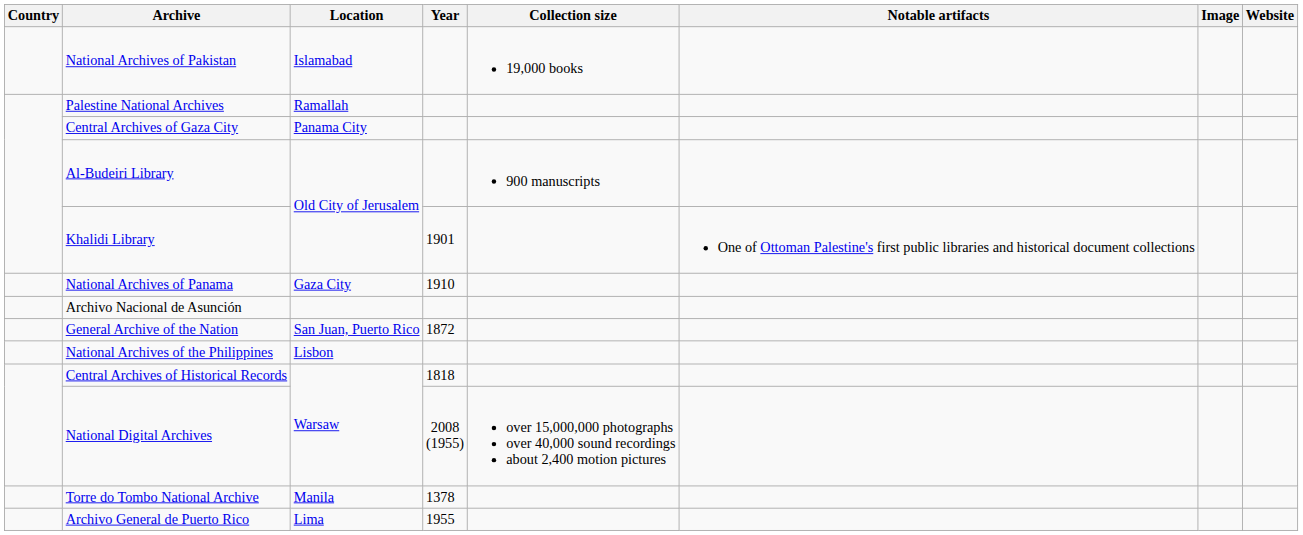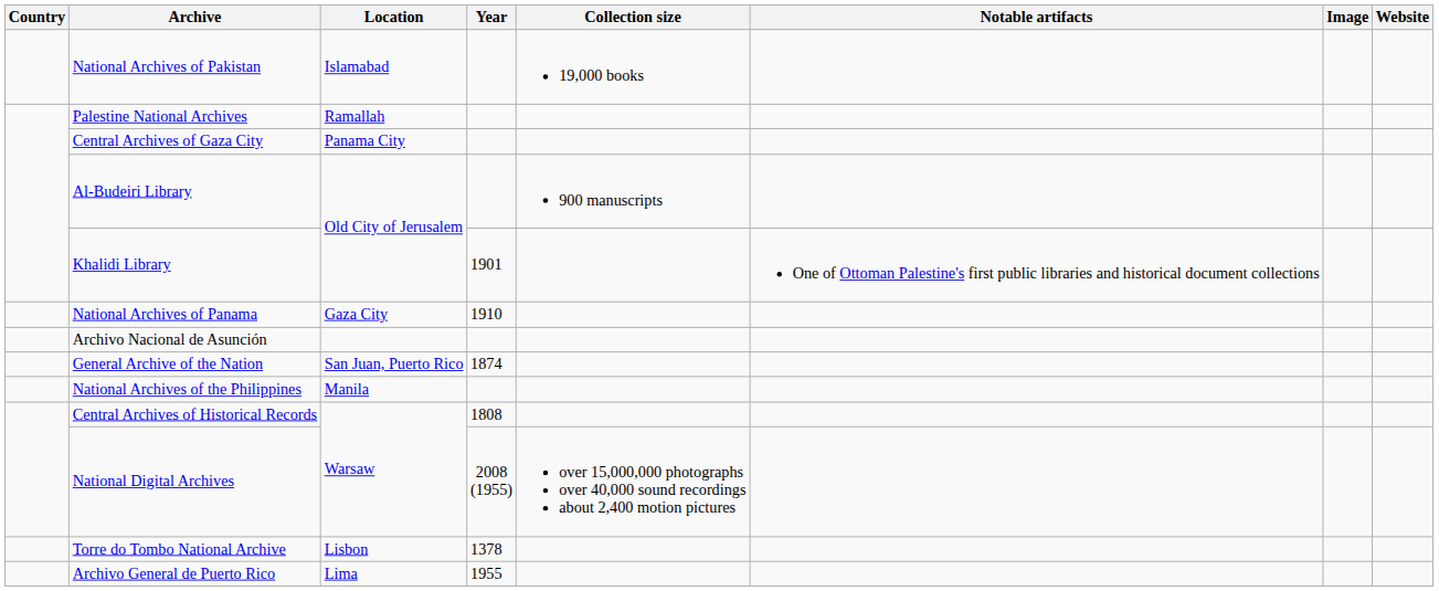General Archive of the Nation | Year: 1872 -> 1874
National Archives of the Philippines | Location: Lisbon -> Manila
Central Archives of Historical Records | Year: 1818 -> 1808
Torre do Tombo National Archive | Location: Manila -> Lisbon
